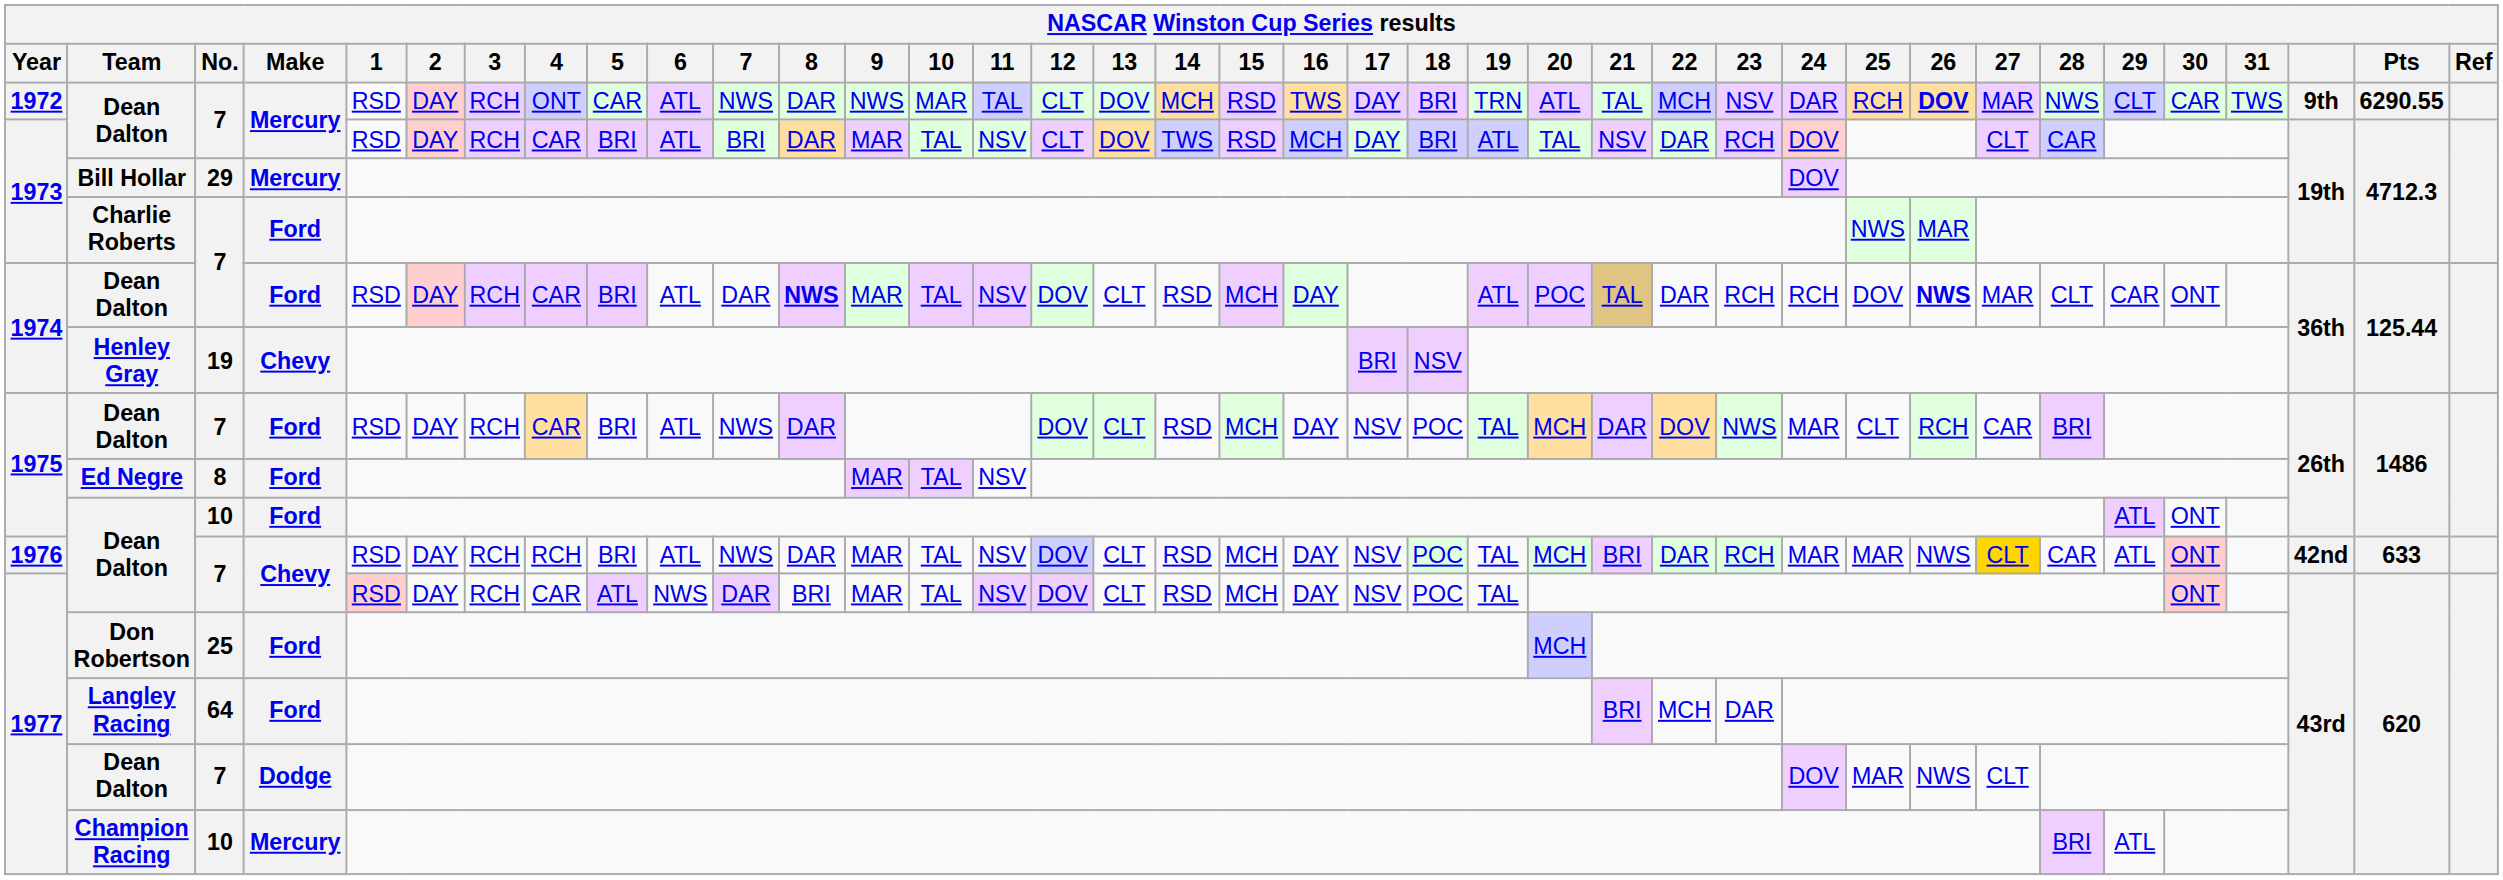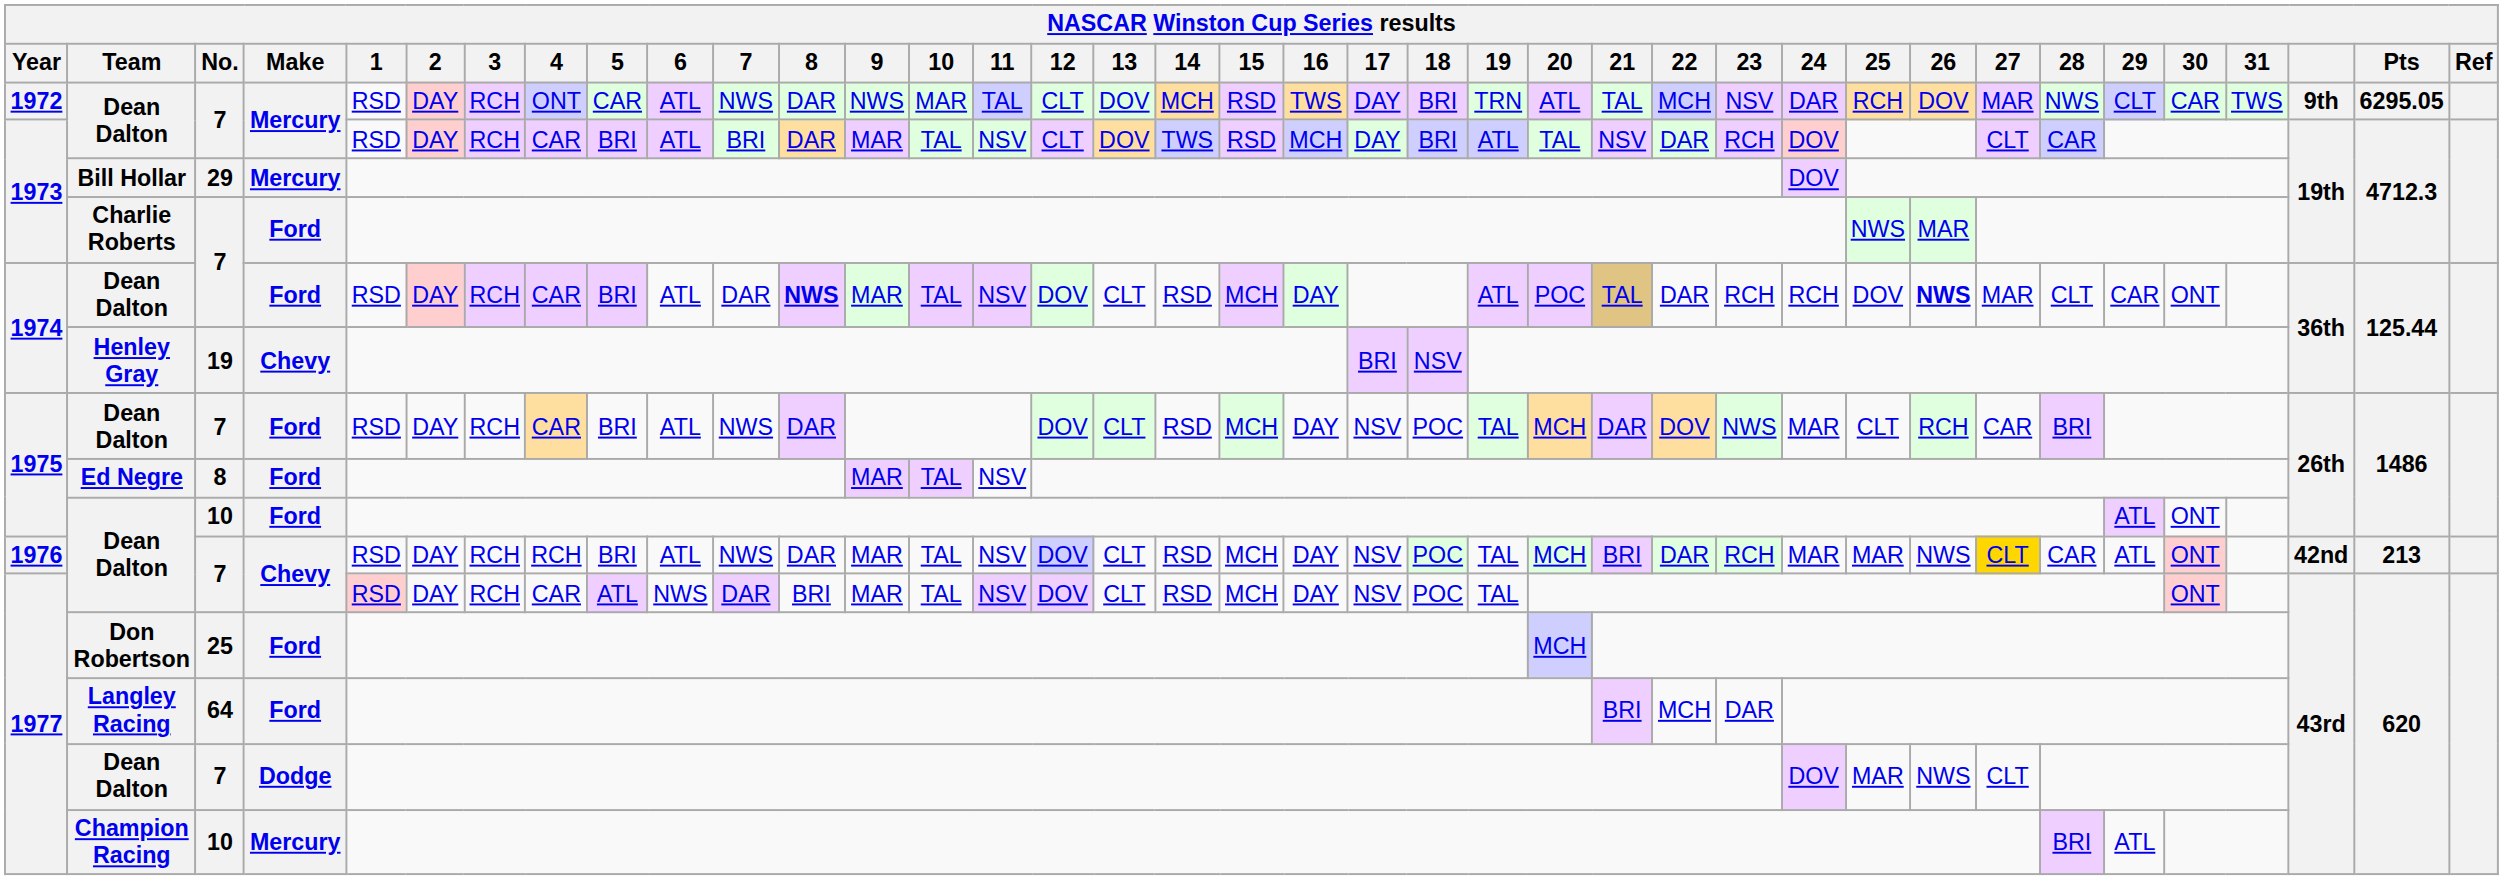1972 / Dean Dalton | 26: bold -> normal
1972 / Dean Dalton | Pts: 6290.55 -> 6295.05
1976 / Dean Dalton | Pts: 633 -> 213
